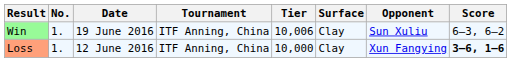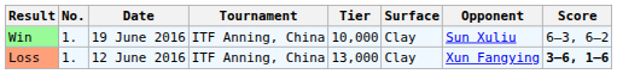Win | Tier: 10,006 -> 10,000
Loss | Tier: 10,000 -> 13,000
